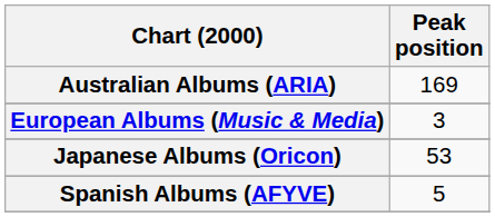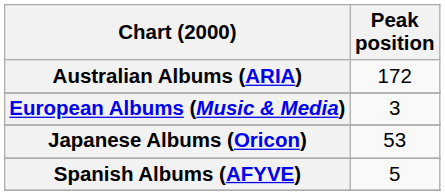Australian Albums (ARIA) | Peak position: 169 -> 172
